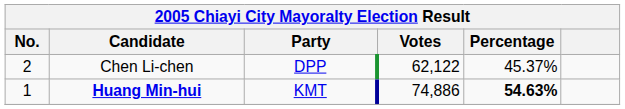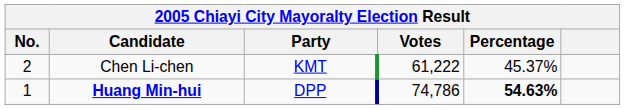Chen Li-chen | Party: DPP -> KMT
Chen Li-chen | Votes: 62,122 -> 61,222
Huang Min-hui | Party: KMT -> DPP
Huang Min-hui | Votes: 74,886 -> 74,786
